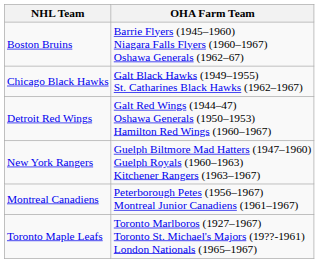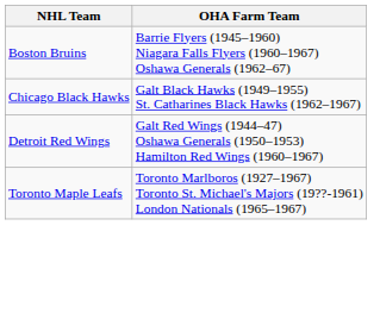- row: New York Rangers | Guelph Biltmore Mad Hatters (1947–1960) Guelph Royals (1960–1963) Kitchener Rangers (1963–1967)
- row: Montreal Canadiens | Peterborough Petes (1956–1967) Montreal Junior Canadiens (1961–1967)
